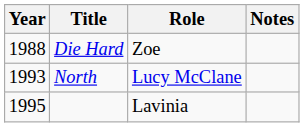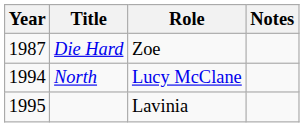Die Hard | Year: 1988 -> 1987
North | Year: 1993 -> 1994
